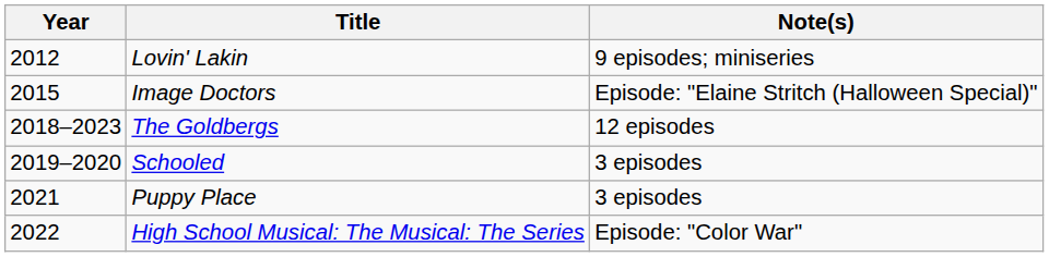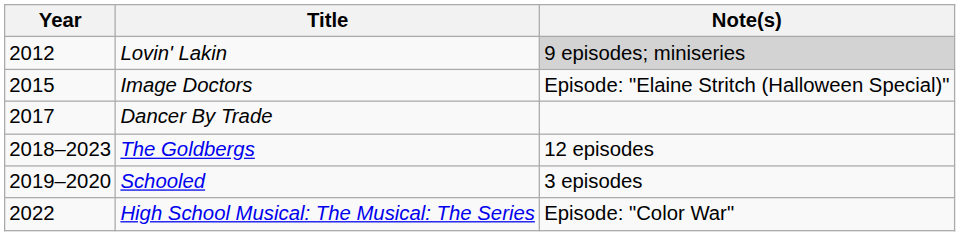Lovin' Lakin | Note(s): no background -> lightgrey background
+ row: 2017 | Dancer By Trade
- row: 2021 | Puppy Place | 3 episodes
